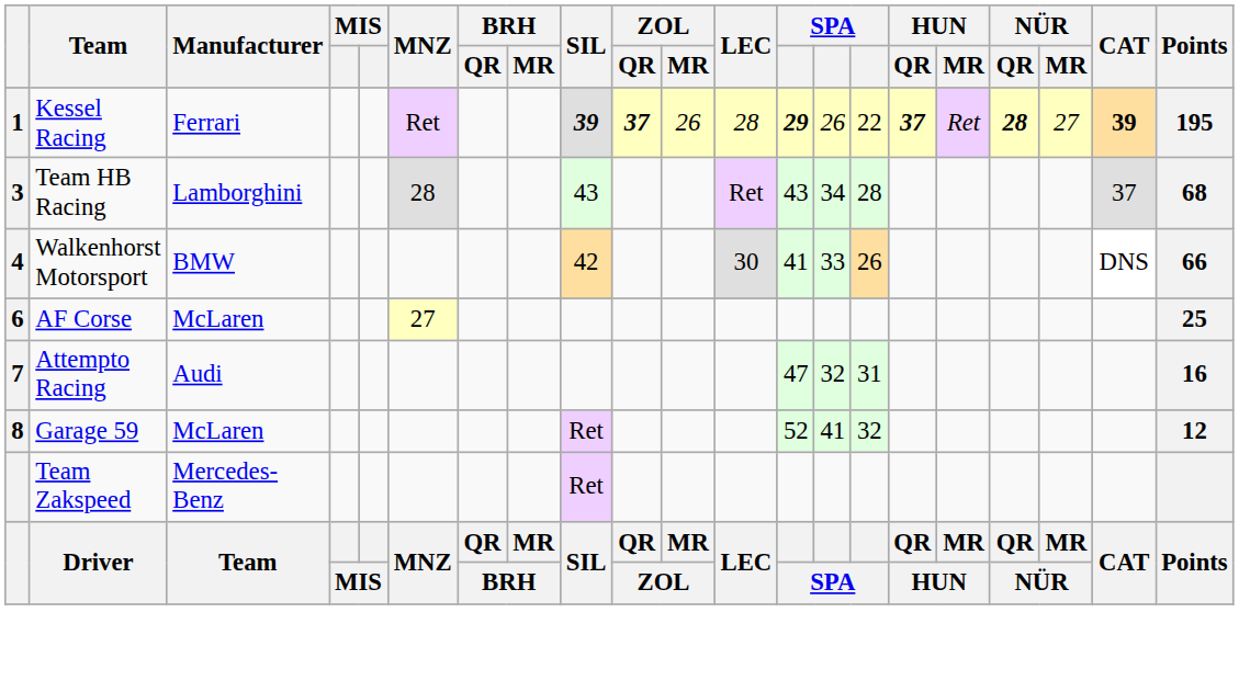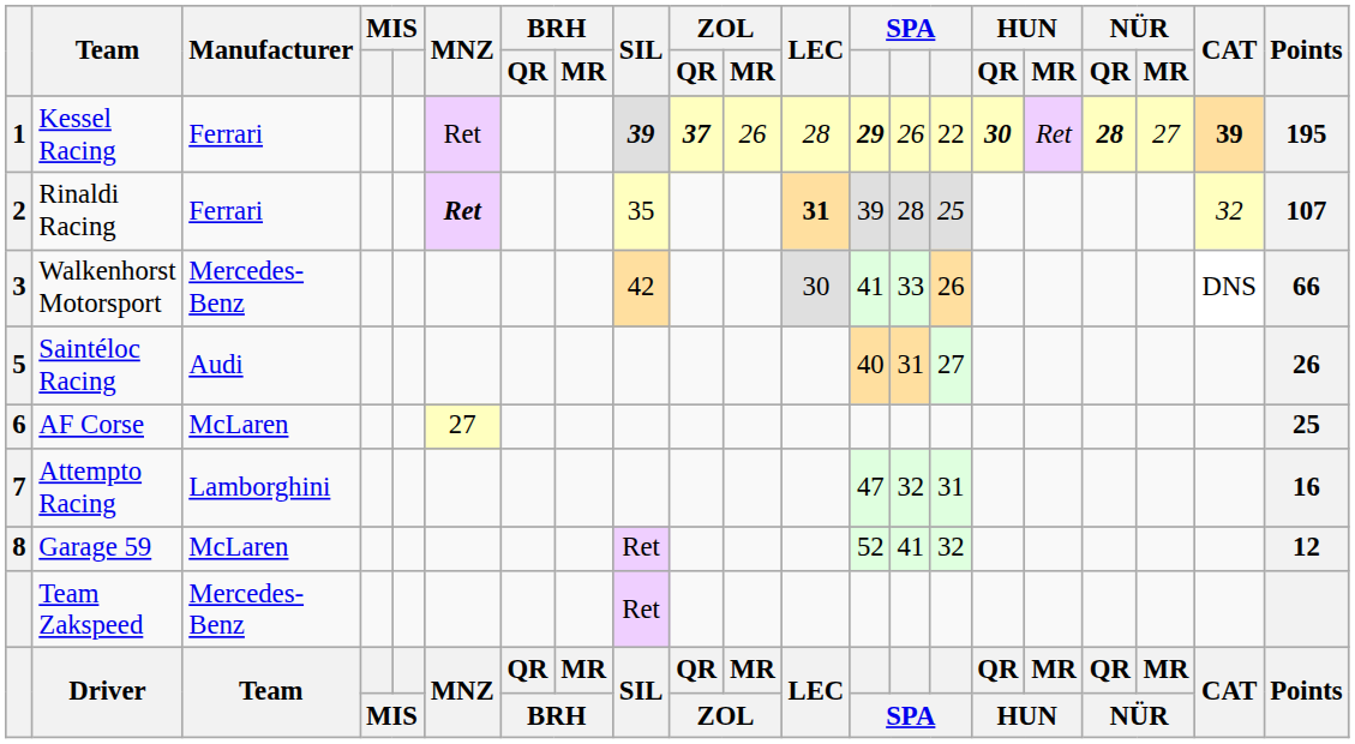Kessel Racing | HUN / QR: 37 -> 30
+ row: 2 | Rinaldi Racing | Ferrari | Ret | 35 | 31 | 39 | 28 | 25 | 32 | 107
- row: 3 | Team HB Racing | Lamborghini | 28 | 43 | Ret | 43 | 34 | 28 | 37 | 68
Walkenhorst Motorsport | column 1: 4 -> 3
Walkenhorst Motorsport | Manufacturer: BMW -> Mercedes-Benz
+ row: 5 | Saintéloc Racing | Audi | 40 | 31 | 27 | 26
Attempto Racing | Manufacturer: Audi -> Lamborghini
